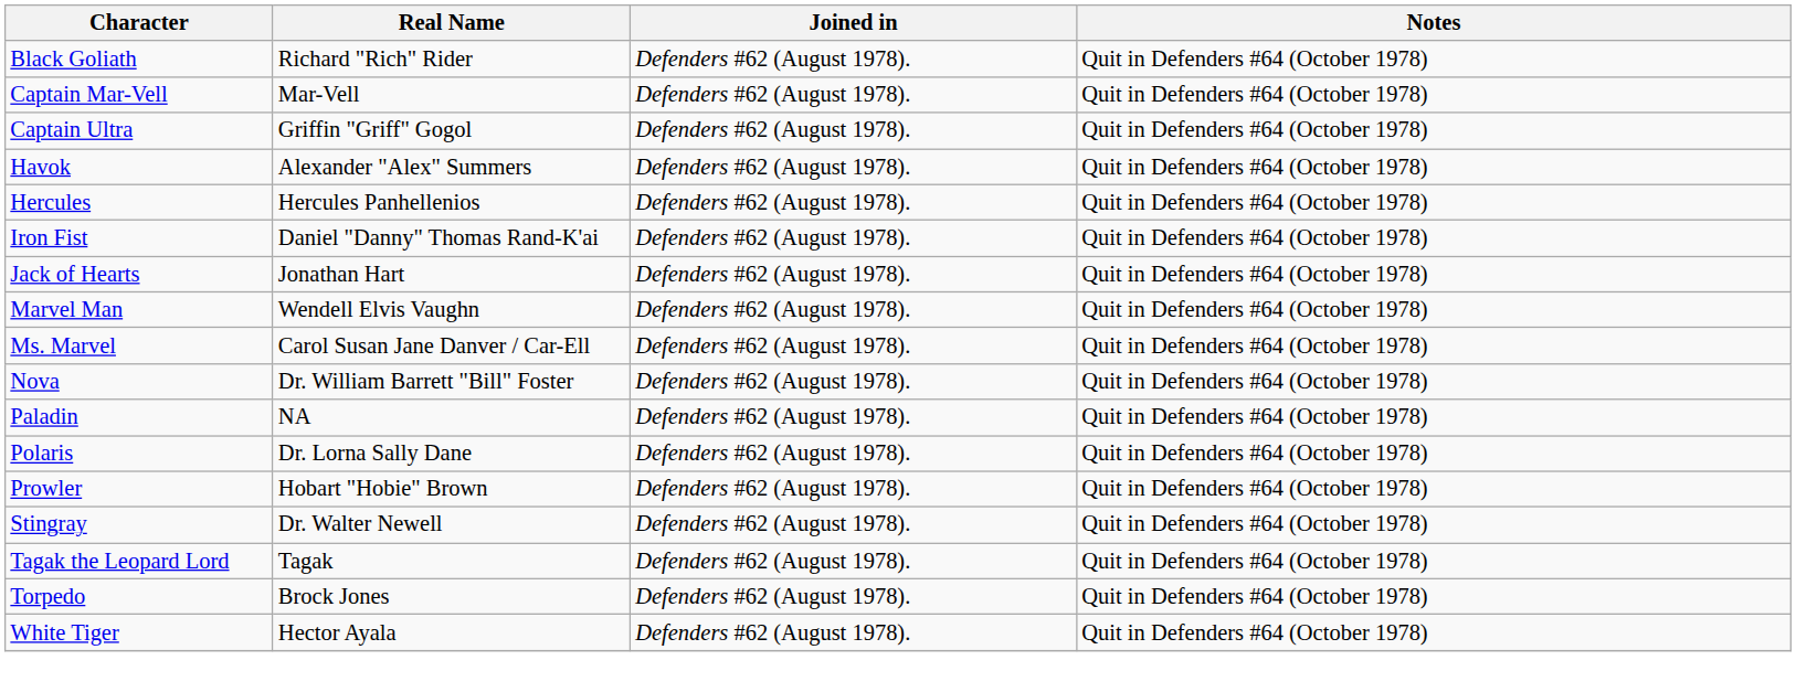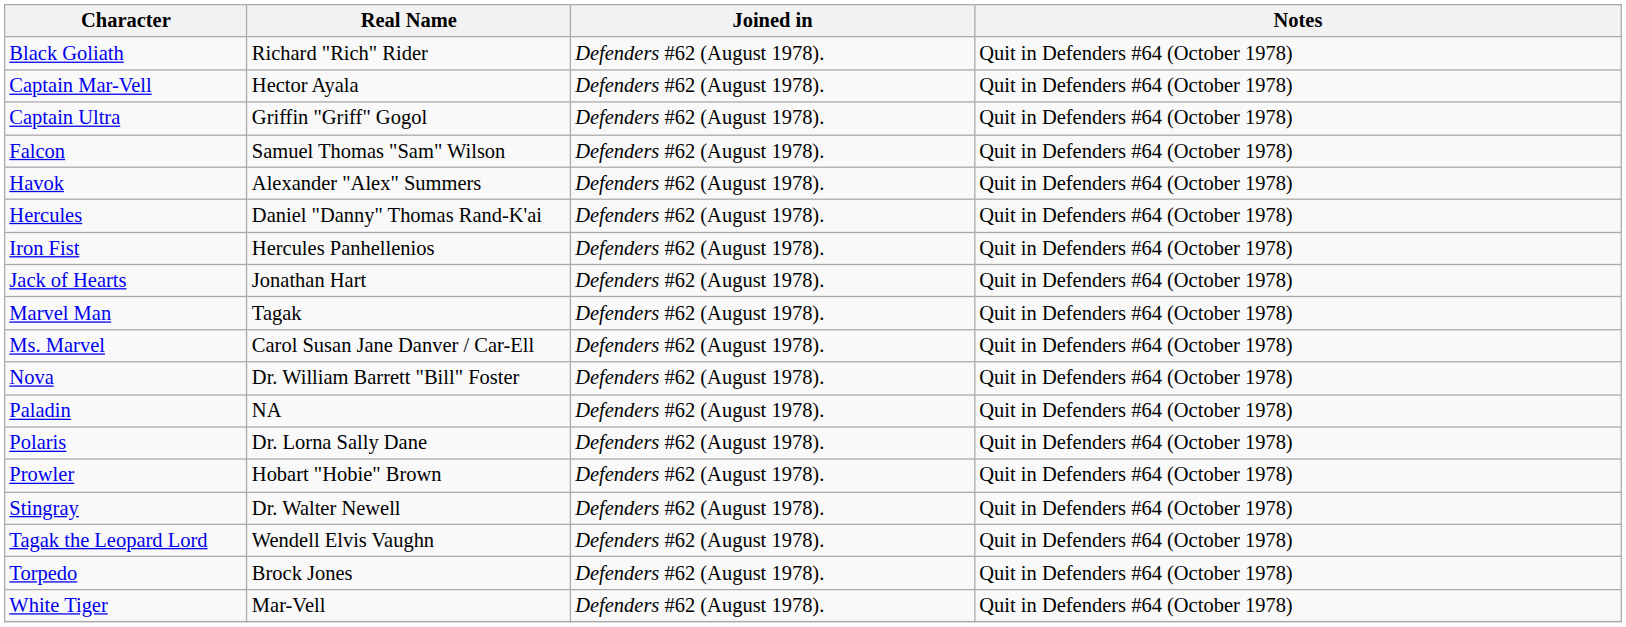Captain Mar-Vell | Real Name: Mar-Vell -> Hector Ayala
+ row: Falcon | Samuel Thomas "Sam" Wilson | Defenders #62 (August 1978). | Quit in Defenders #64 (October 1978)
Hercules | Real Name: Hercules Panhellenios -> Daniel "Danny" Thomas Rand-K'ai
Iron Fist | Real Name: Daniel "Danny" Thomas Rand-K'ai -> Hercules Panhellenios
Marvel Man | Real Name: Wendell Elvis Vaughn -> Tagak
Tagak the Leopard Lord | Real Name: Tagak -> Wendell Elvis Vaughn
White Tiger | Real Name: Hector Ayala -> Mar-Vell
